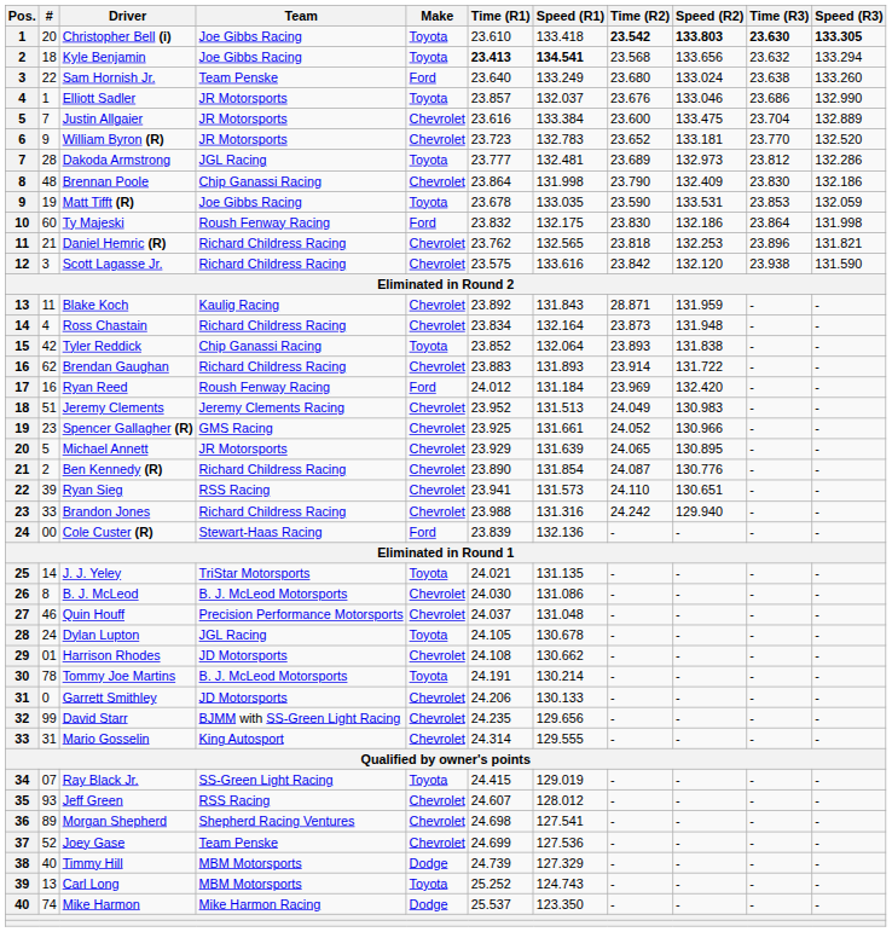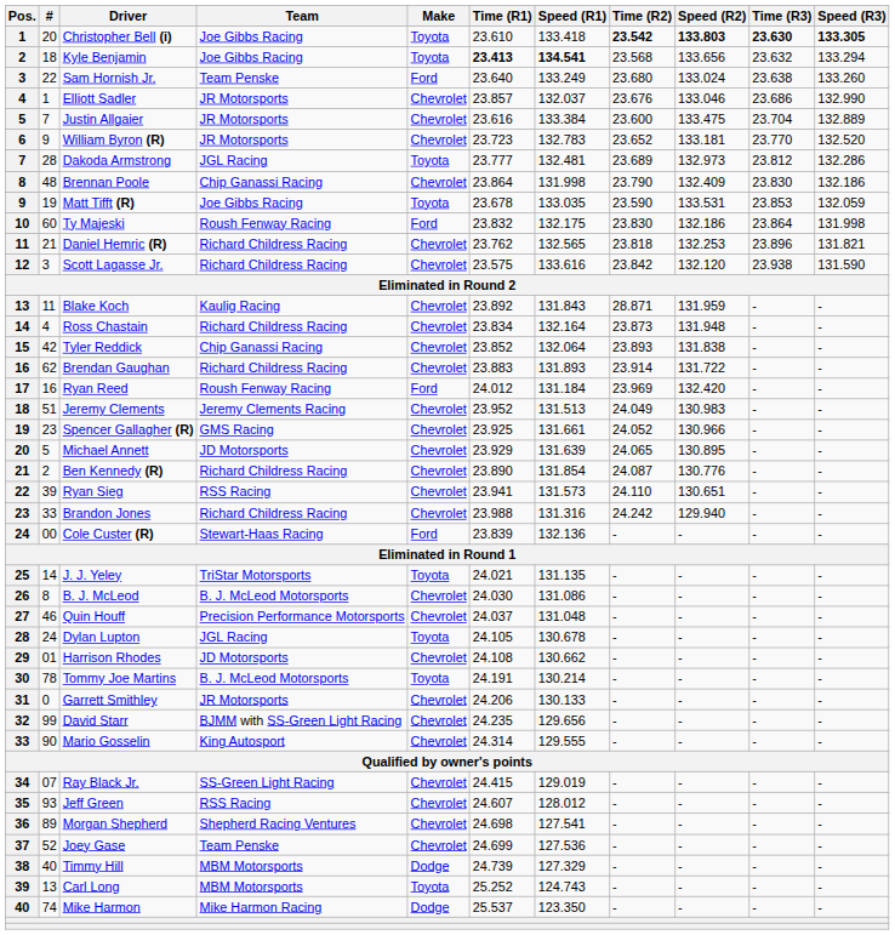Elliott Sadler | Make: Toyota -> Chevrolet
Tyler Reddick | Make: Toyota -> Chevrolet
Michael Annett | Team: JR Motorsports -> JD Motorsports
Garrett Smithley | Team: JD Motorsports -> JR Motorsports
Mario Gosselin | #: 31 -> 90
Ray Black Jr. | Make: Toyota -> Chevrolet
